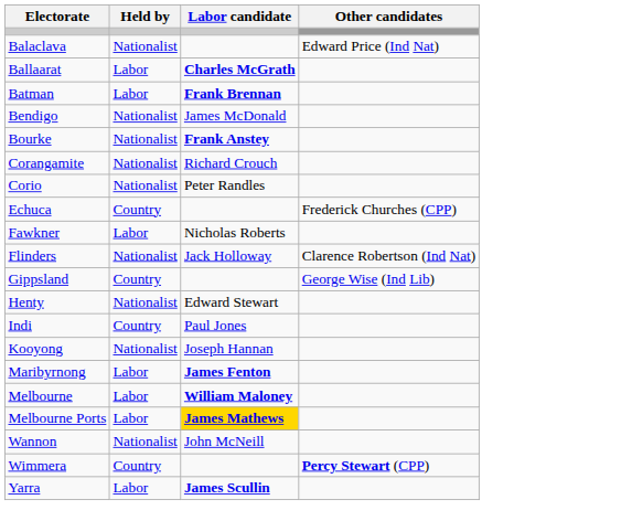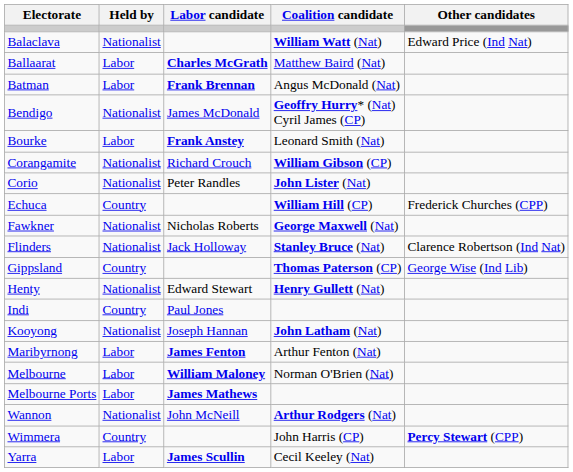+ column: Coalition candidate | William Watt (Nat) | Matthew Baird (Nat) | Angus McDonald (Nat) | Geoffry Hurry* (Nat) Cyril James (CP) | Leonard Smith (Nat) | William Gibson (CP) | John Lister (Nat) | William Hill (CP) | George Maxwell (Nat) | Stanley Bruce (Nat) | Thomas Paterson (CP) | Henry Gullett (Nat) | John Latham (Nat) | Arthur Fenton (Nat) | Norman O'Brien (Nat) | Arthur Rodgers (Nat) | John Harris (CP) | Cecil Keeley (Nat)
Bourke | Held by: Nationalist -> Labor
Fawkner | Held by: Labor -> Nationalist
Melbourne Ports | Labor candidate: gold background -> no background
